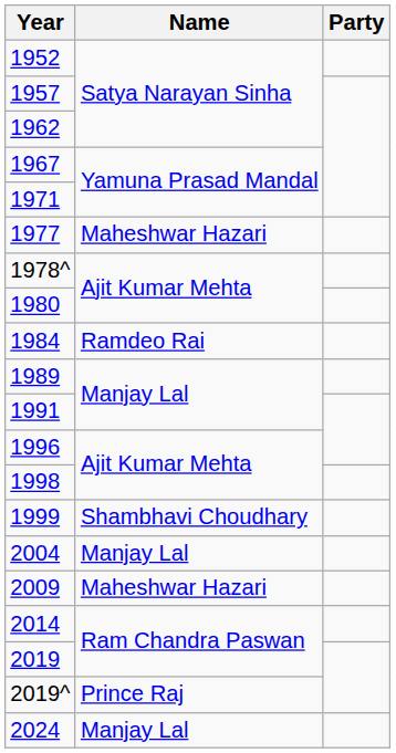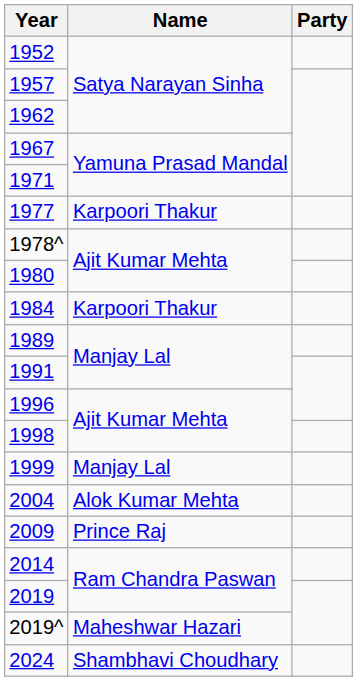1977 | Name: Maheshwar Hazari -> Karpoori Thakur
1984 | Name: Ramdeo Rai -> Karpoori Thakur
1999 | Name: Shambhavi Choudhary -> Manjay Lal
2004 | Name: Manjay Lal -> Alok Kumar Mehta
2009 | Name: Maheshwar Hazari -> Prince Raj
2019^ | Name: Prince Raj -> Maheshwar Hazari
2024 | Name: Manjay Lal -> Shambhavi Choudhary
